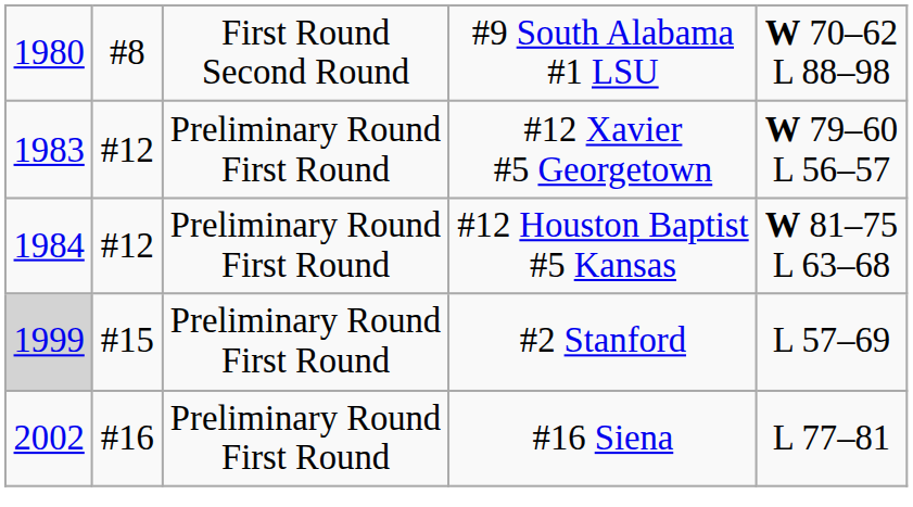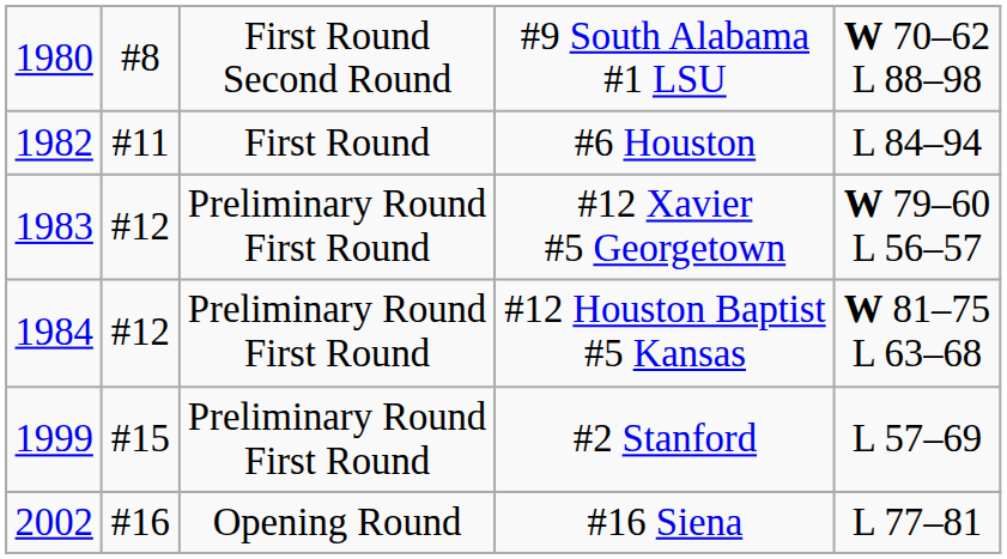+ row: 1982 | #11 | First Round | #6 Houston | L 84–94
#2 Stanford | column 1: lightgrey background -> no background
#16 Siena | column 3: Preliminary Round First Round -> Opening Round
